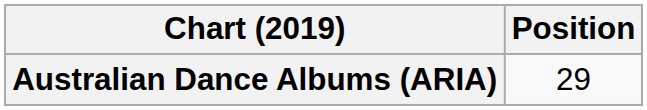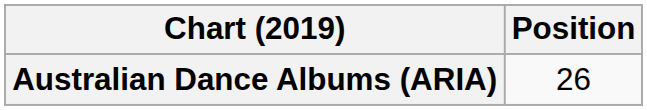Australian Dance Albums (ARIA) | Position: 29 -> 26
